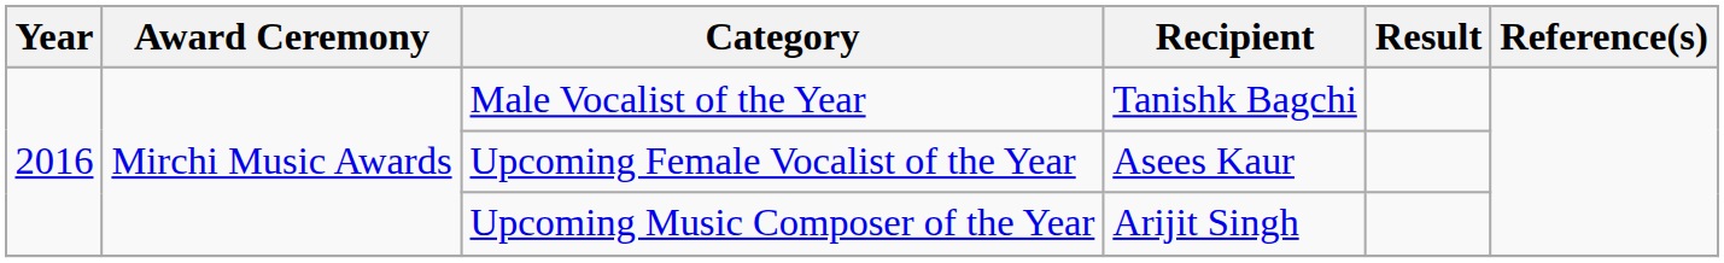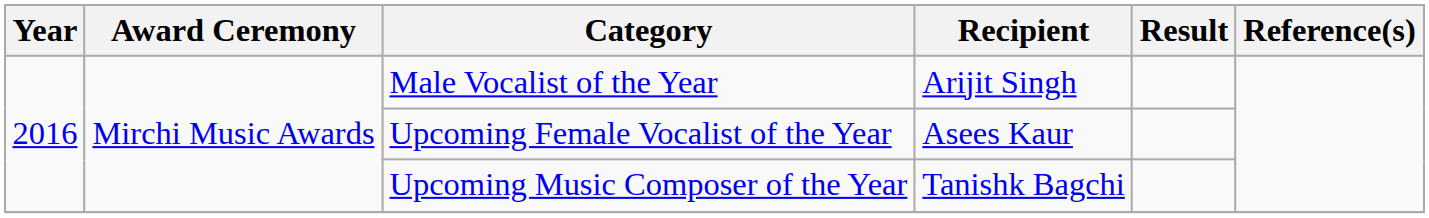Male Vocalist of the Year | Recipient: Tanishk Bagchi -> Arijit Singh
Upcoming Music Composer of the Year | Recipient: Arijit Singh -> Tanishk Bagchi
